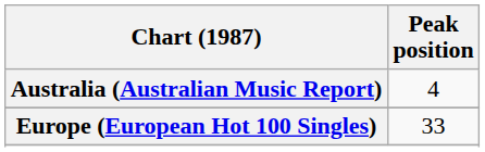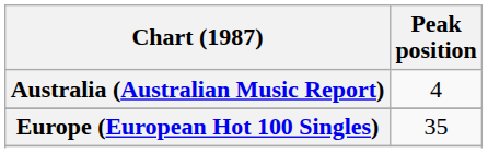Europe (European Hot 100 Singles) | Peak position: 33 -> 35
